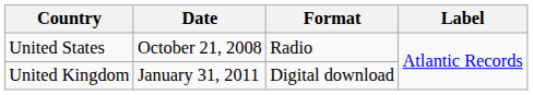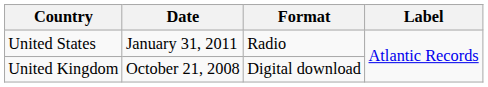United States | Date: October 21, 2008 -> January 31, 2011
United Kingdom | Date: January 31, 2011 -> October 21, 2008
